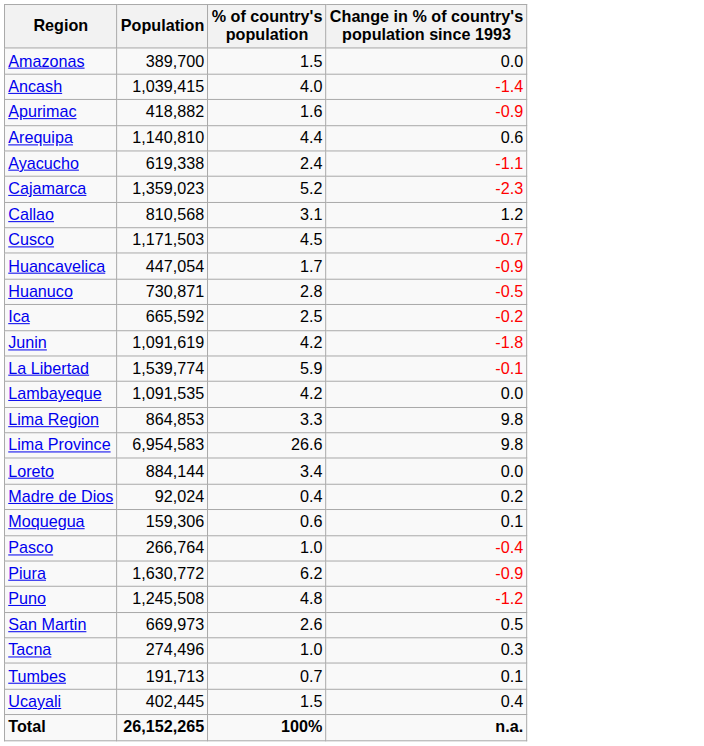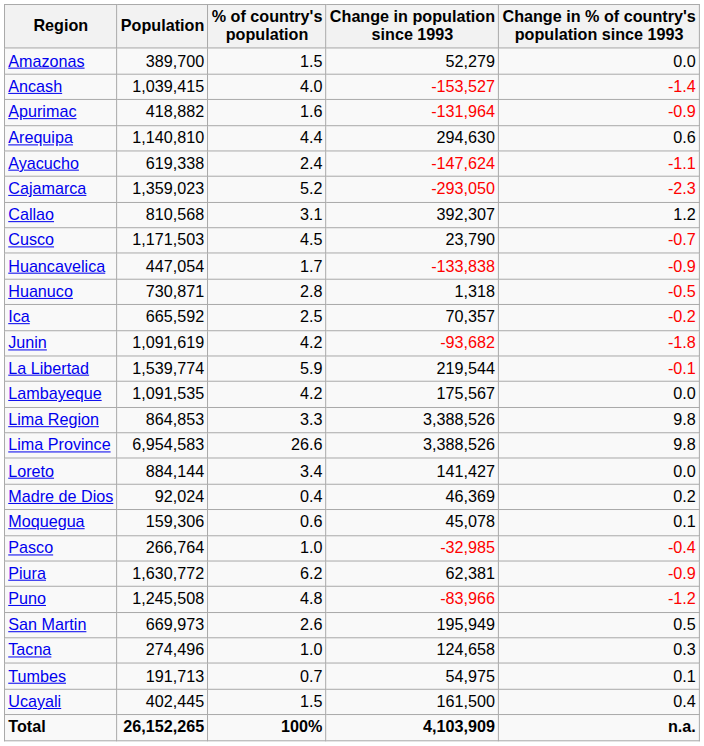+ column: Change in population since 1993 | 52,279 | -153,527 | -131,964 | 294,630 | -147,624 | -293,050 | 392,307 | 23,790 | -133,838 | 1,318 | 70,357 | -93,682 | 219,544 | 175,567 | 3,388,526 | 3,388,526 | 141,427 | 46,369 | 45,078 | -32,985 | 62,381 | -83,966 | 195,949 | 124,658 | 54,975 | 161,500 | 4,103,909
